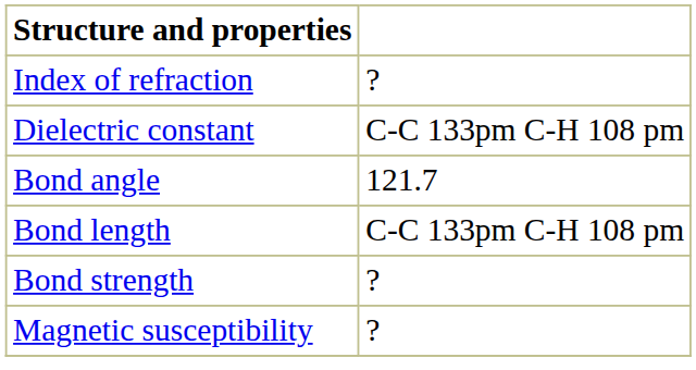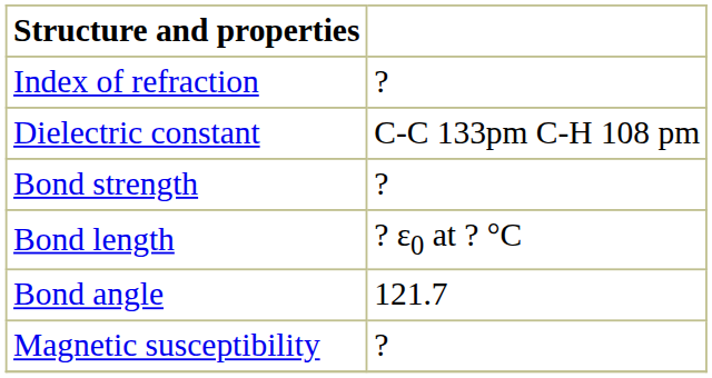rows swapped: Bond strength <-> Bond angle
Bond length | column 2: C-C 133pm C-H 108 pm -> ? ε0 at ? °C
